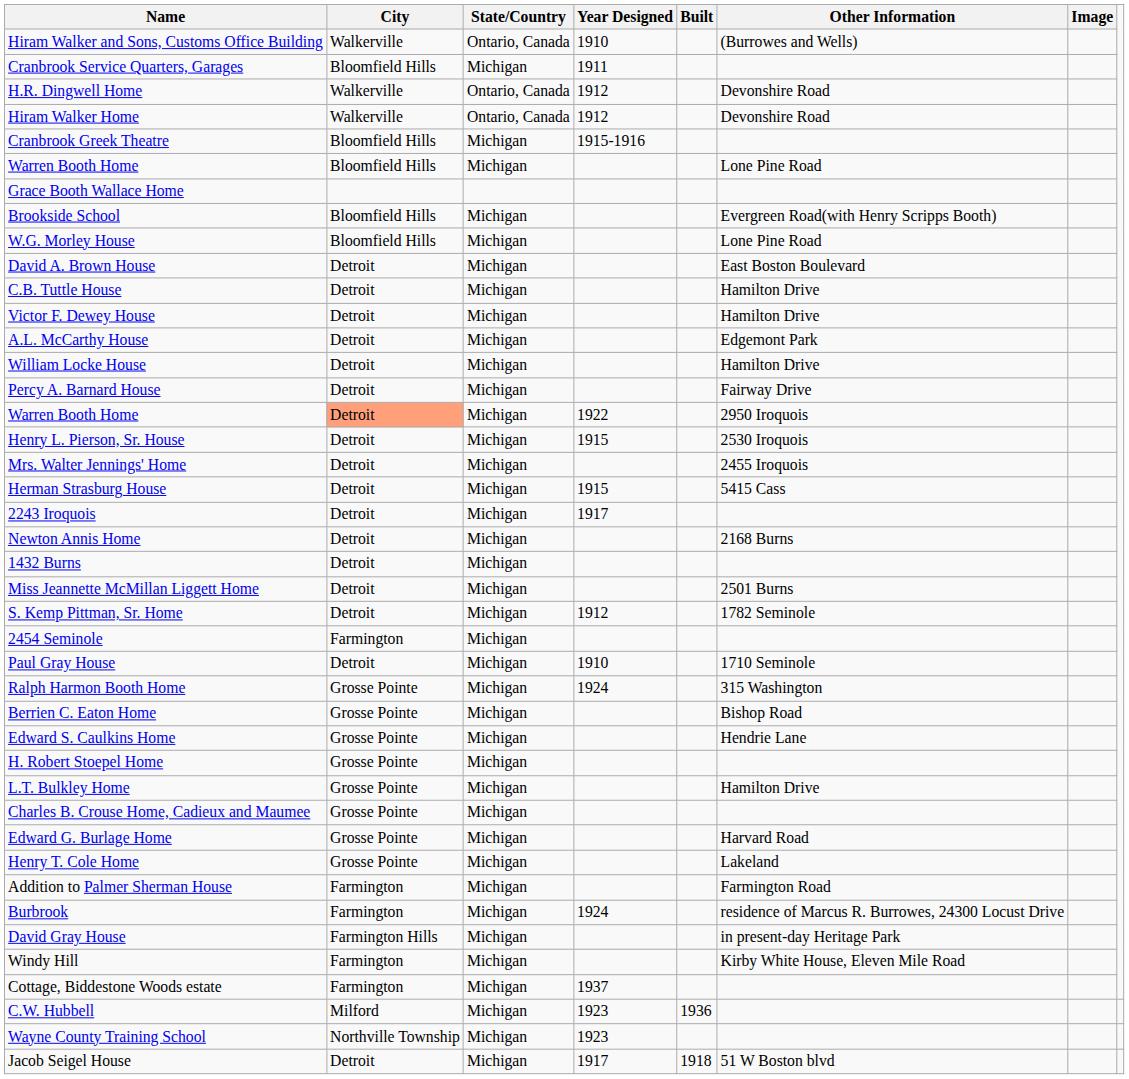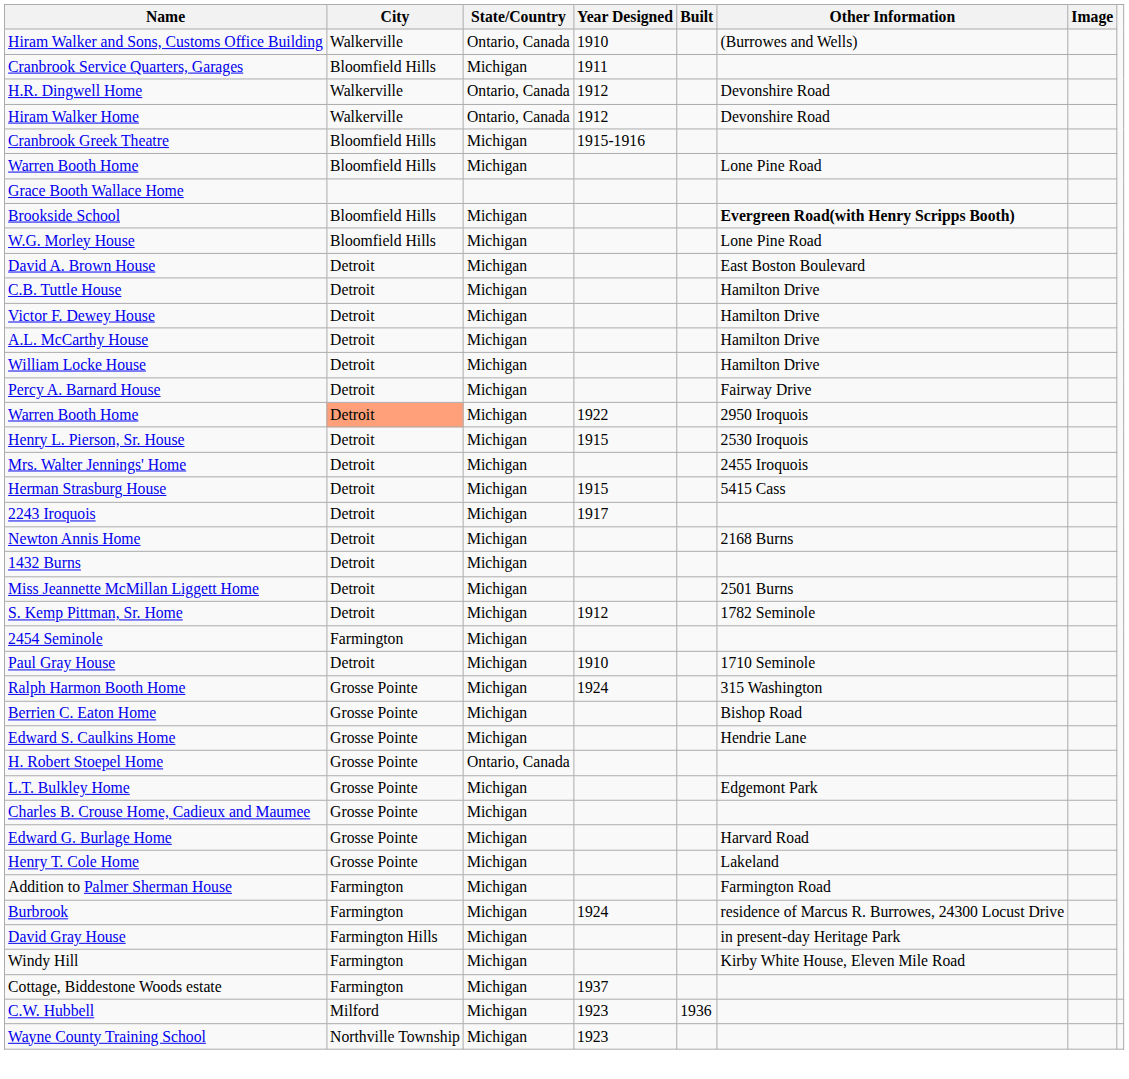Brookside School | Other Information: normal -> bold
A.L. McCarthy House | Other Information: Edgemont Park -> Hamilton Drive
H. Robert Stoepel Home | State/Country: Michigan -> Ontario, Canada
L.T. Bulkley Home | Other Information: Hamilton Drive -> Edgemont Park
- row: Jacob Seigel House | Detroit | Michigan | 1917 | 1918 | 51 W Boston blvd
